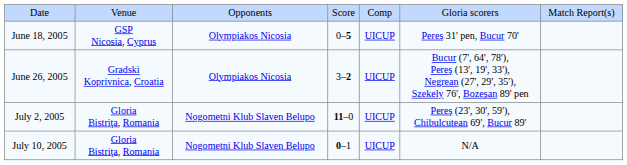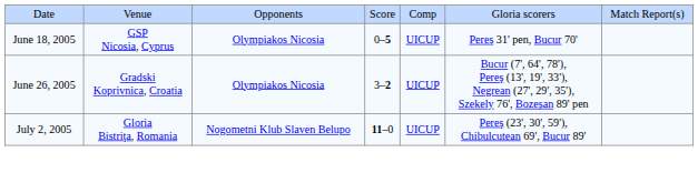- row: July 10, 2005 | Gloria Bistriţa, Romania | Nogometni Klub Slaven Belupo | 0–1 | UICUP | N/A
